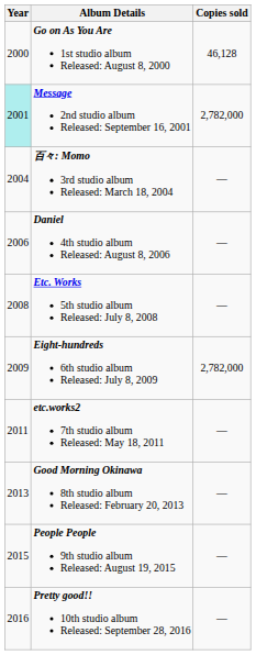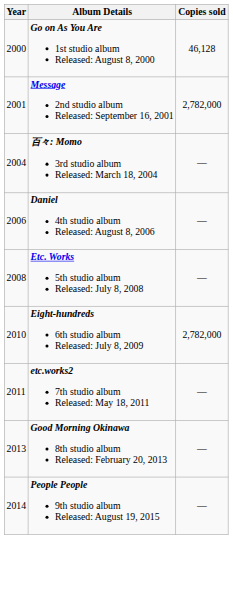Message 2nd studio album Released: September 16, 2001 | Year: paleturquoise background -> no background
Eight-hundreds 6th studio album Released: July 8, 2009 | Year: 2009 -> 2010
People People 9th studio album Released: August 19, 2015 | Year: 2015 -> 2014
- row: 2016 | Pretty good!! 10th studio album Released: September 28, 2016 | —
